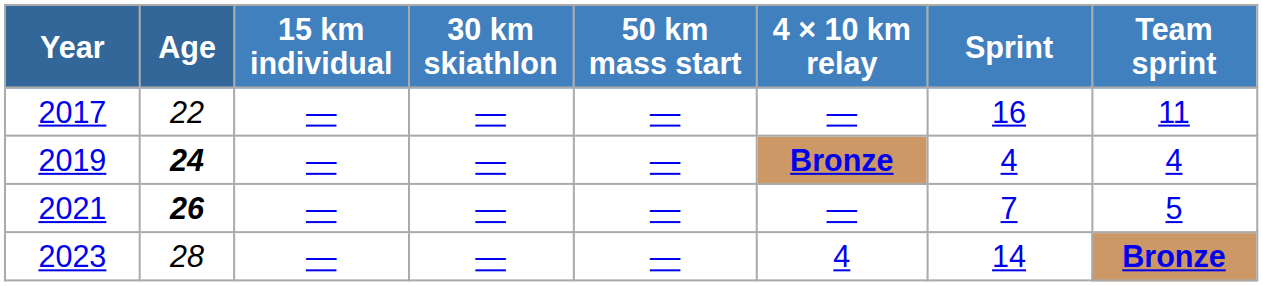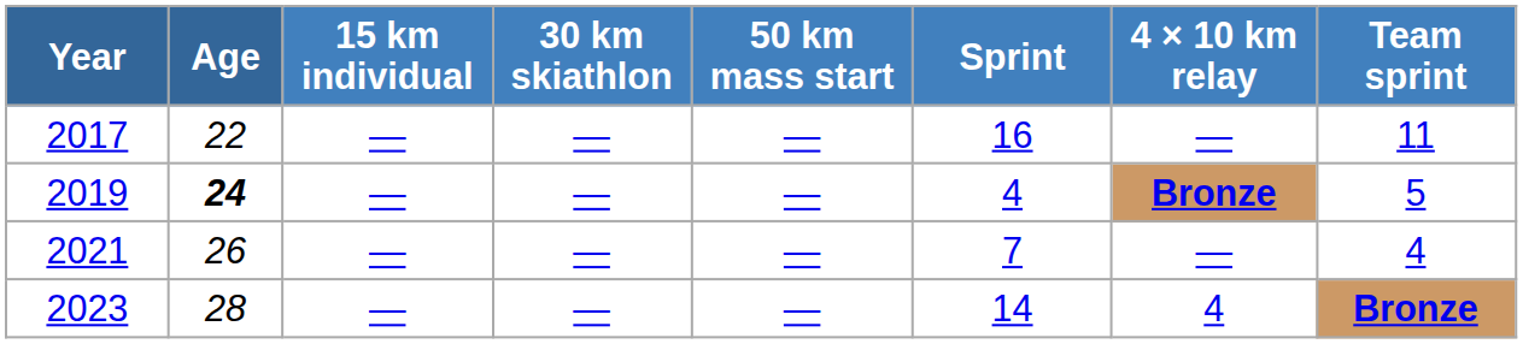columns swapped: Sprint <-> 4 × 10 km relay
2019 | Team sprint: 4 -> 5
2021 | Age: bold -> normal
2021 | Team sprint: 5 -> 4
